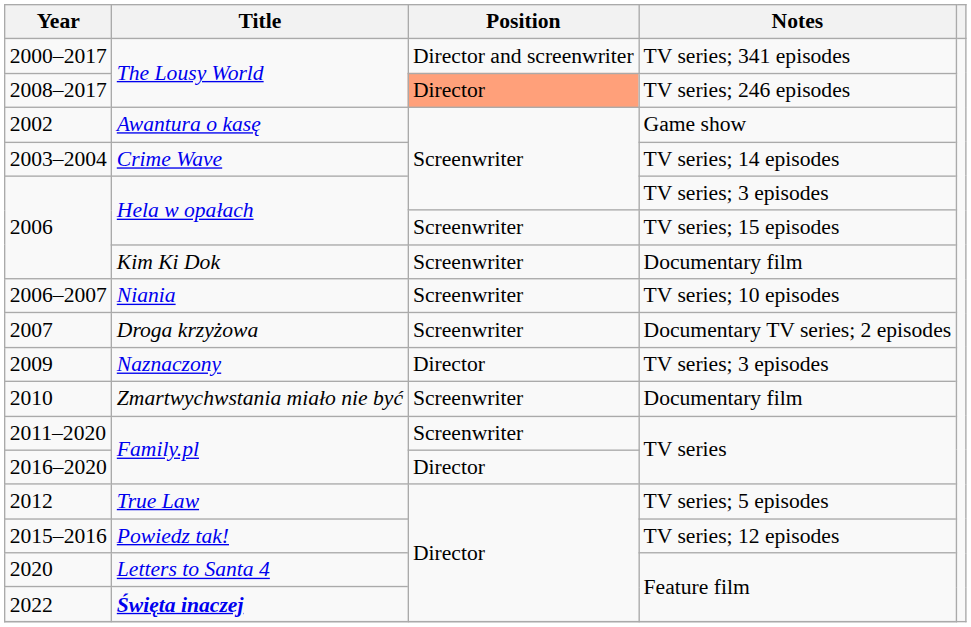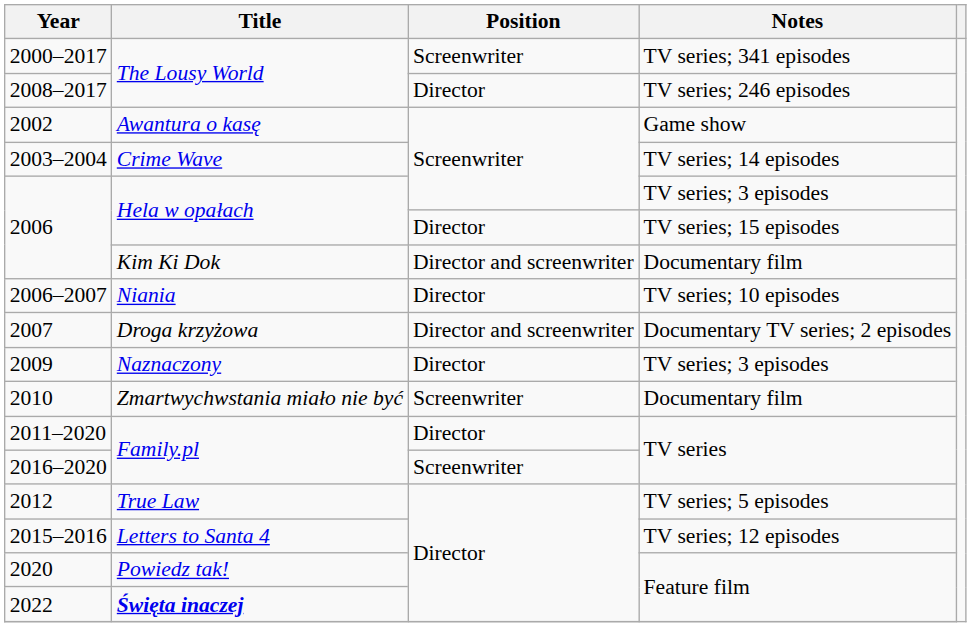2000–2017 | Position: Director and screenwriter -> Screenwriter
2008–2017 | Position: lightsalmon background -> no background
2006 / TV series; 15 episodes | Position: Screenwriter -> Director
2006 / Documentary film | Position: Screenwriter -> Director and screenwriter
2006–2007 | Position: Screenwriter -> Director
2007 | Position: Screenwriter -> Director and screenwriter
2011–2020 | Position: Screenwriter -> Director
2016–2020 | Position: Director -> Screenwriter
2015–2016 | Title: Powiedz tak! -> Letters to Santa 4
2020 | Title: Letters to Santa 4 -> Powiedz tak!
